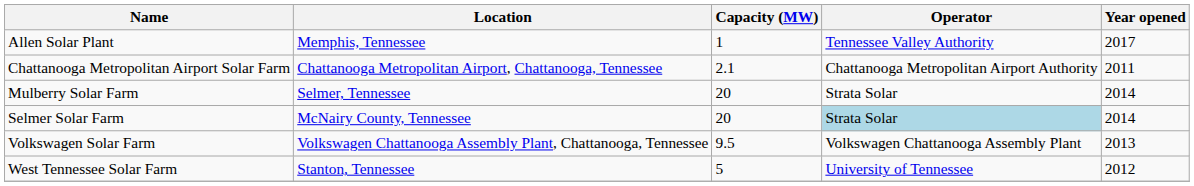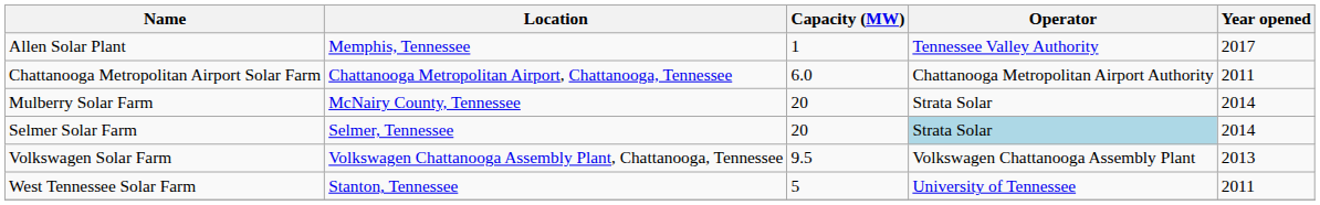Chattanooga Metropolitan Airport Solar Farm | Capacity (MW): 2.1 -> 6.0
Mulberry Solar Farm | Location: Selmer, Tennessee -> McNairy County, Tennessee
Selmer Solar Farm | Location: McNairy County, Tennessee -> Selmer, Tennessee
West Tennessee Solar Farm | Year opened: 2012 -> 2011
